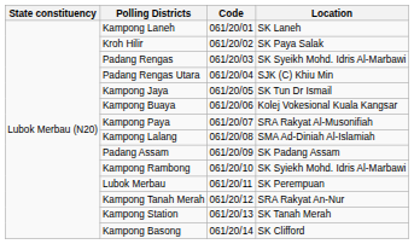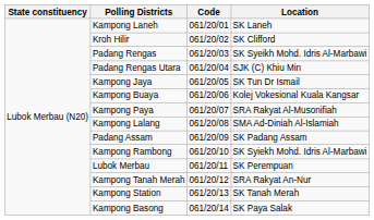Kroh Hilir | Location: SK Paya Salak -> SK Clifford
Kampong Basong | Location: SK Clifford -> SK Paya Salak
